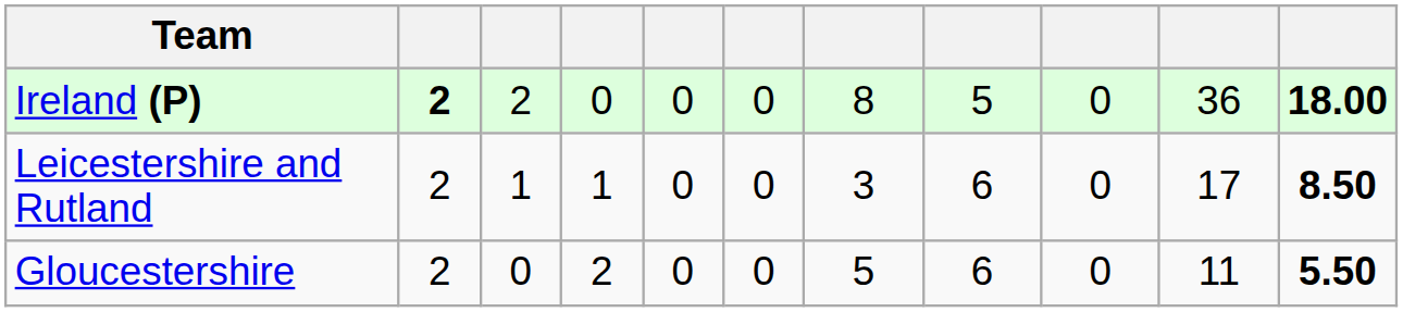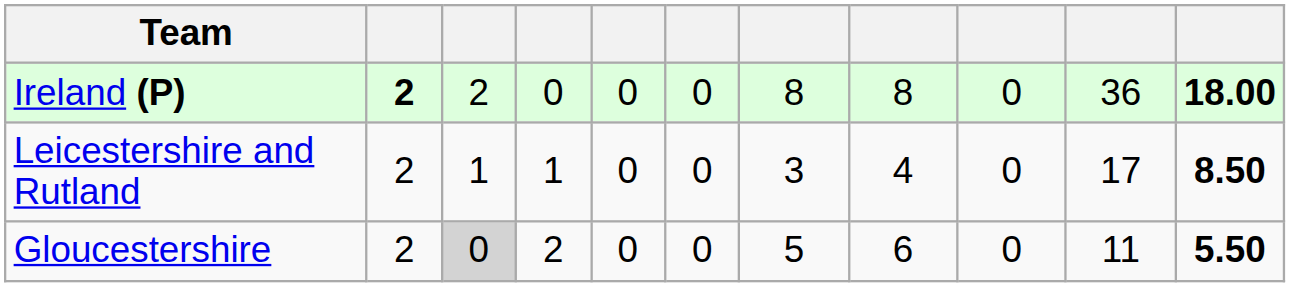Ireland (P) | column 8: 5 -> 8
Leicestershire and Rutland | column 8: 6 -> 4
Gloucestershire | column 3: no background -> lightgrey background
